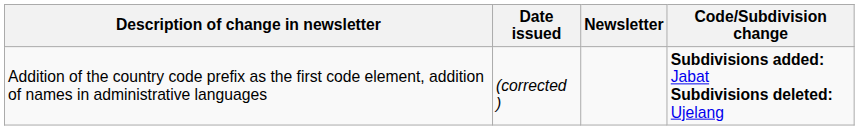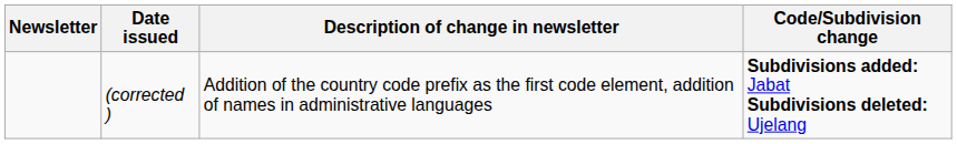columns swapped: Newsletter <-> Description of change in newsletter
